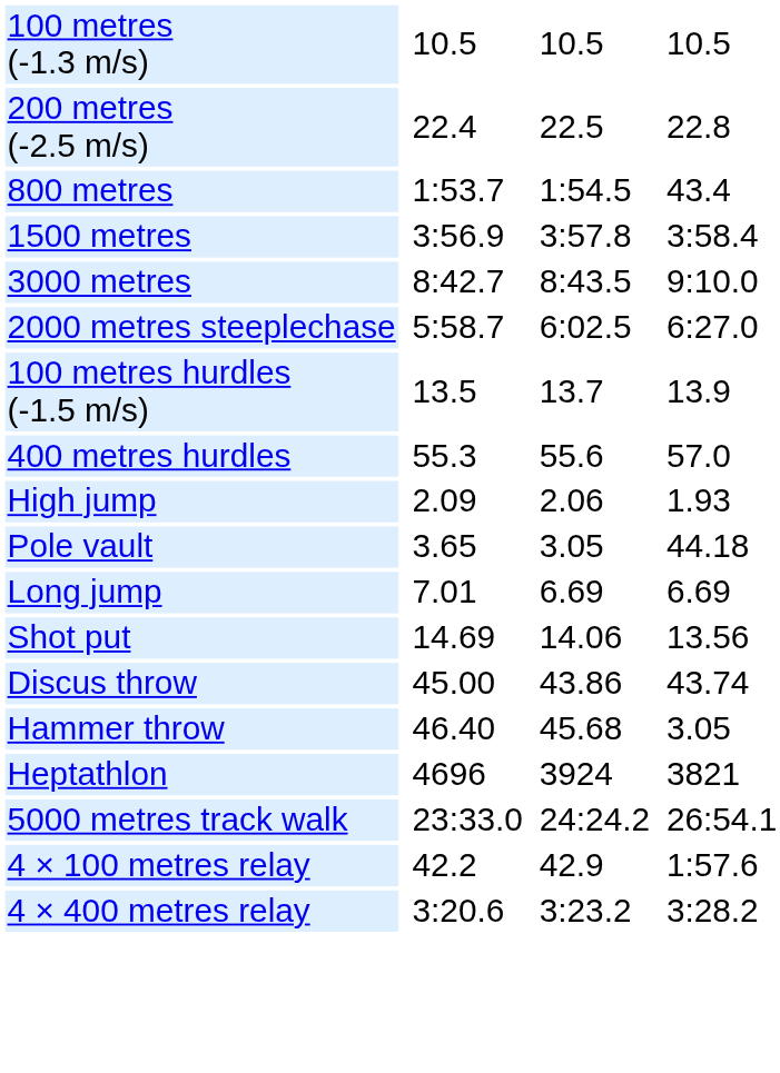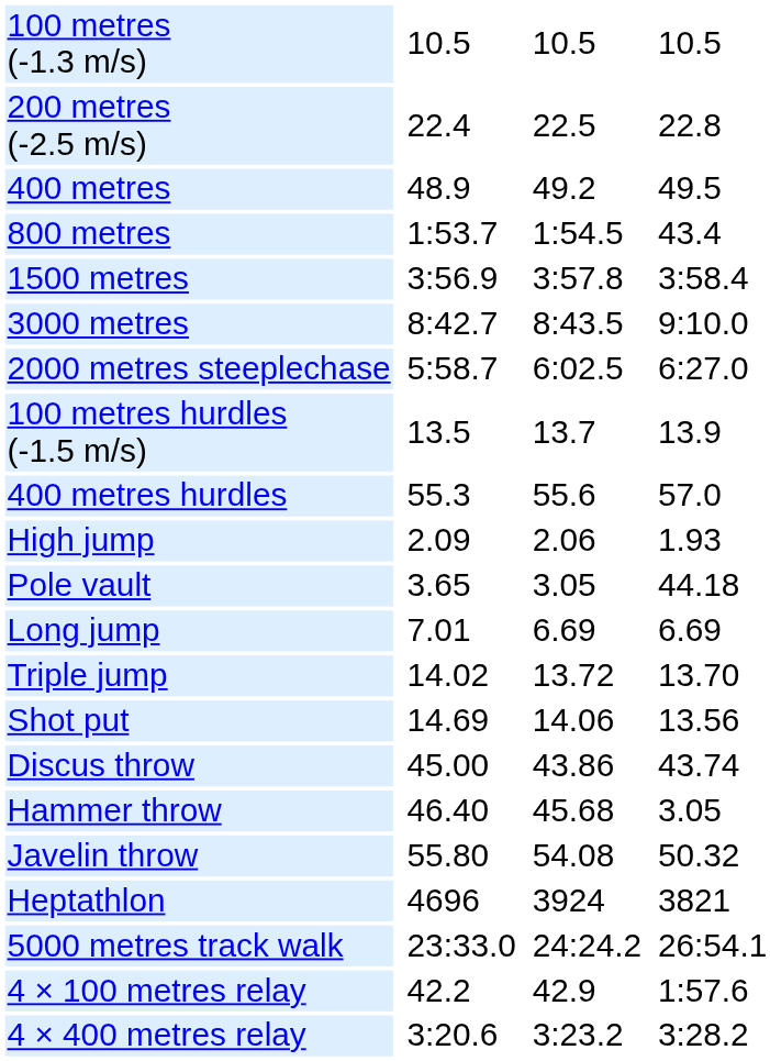+ row: 400 metres | 48.9 | 49.2 | 49.5
+ row: Triple jump | 14.02 | 13.72 | 13.70
+ row: Javelin throw | 55.80 | 54.08 | 50.32
